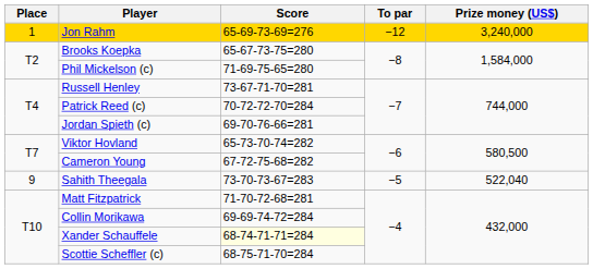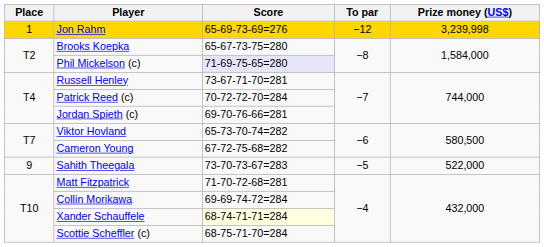Jon Rahm | Prize money (US$): 3,240,000 -> 3,239,998
Phil Mickelson (c) | Score: no background -> lavender background
Sahith Theegala | Prize money (US$): 522,040 -> 522,000
